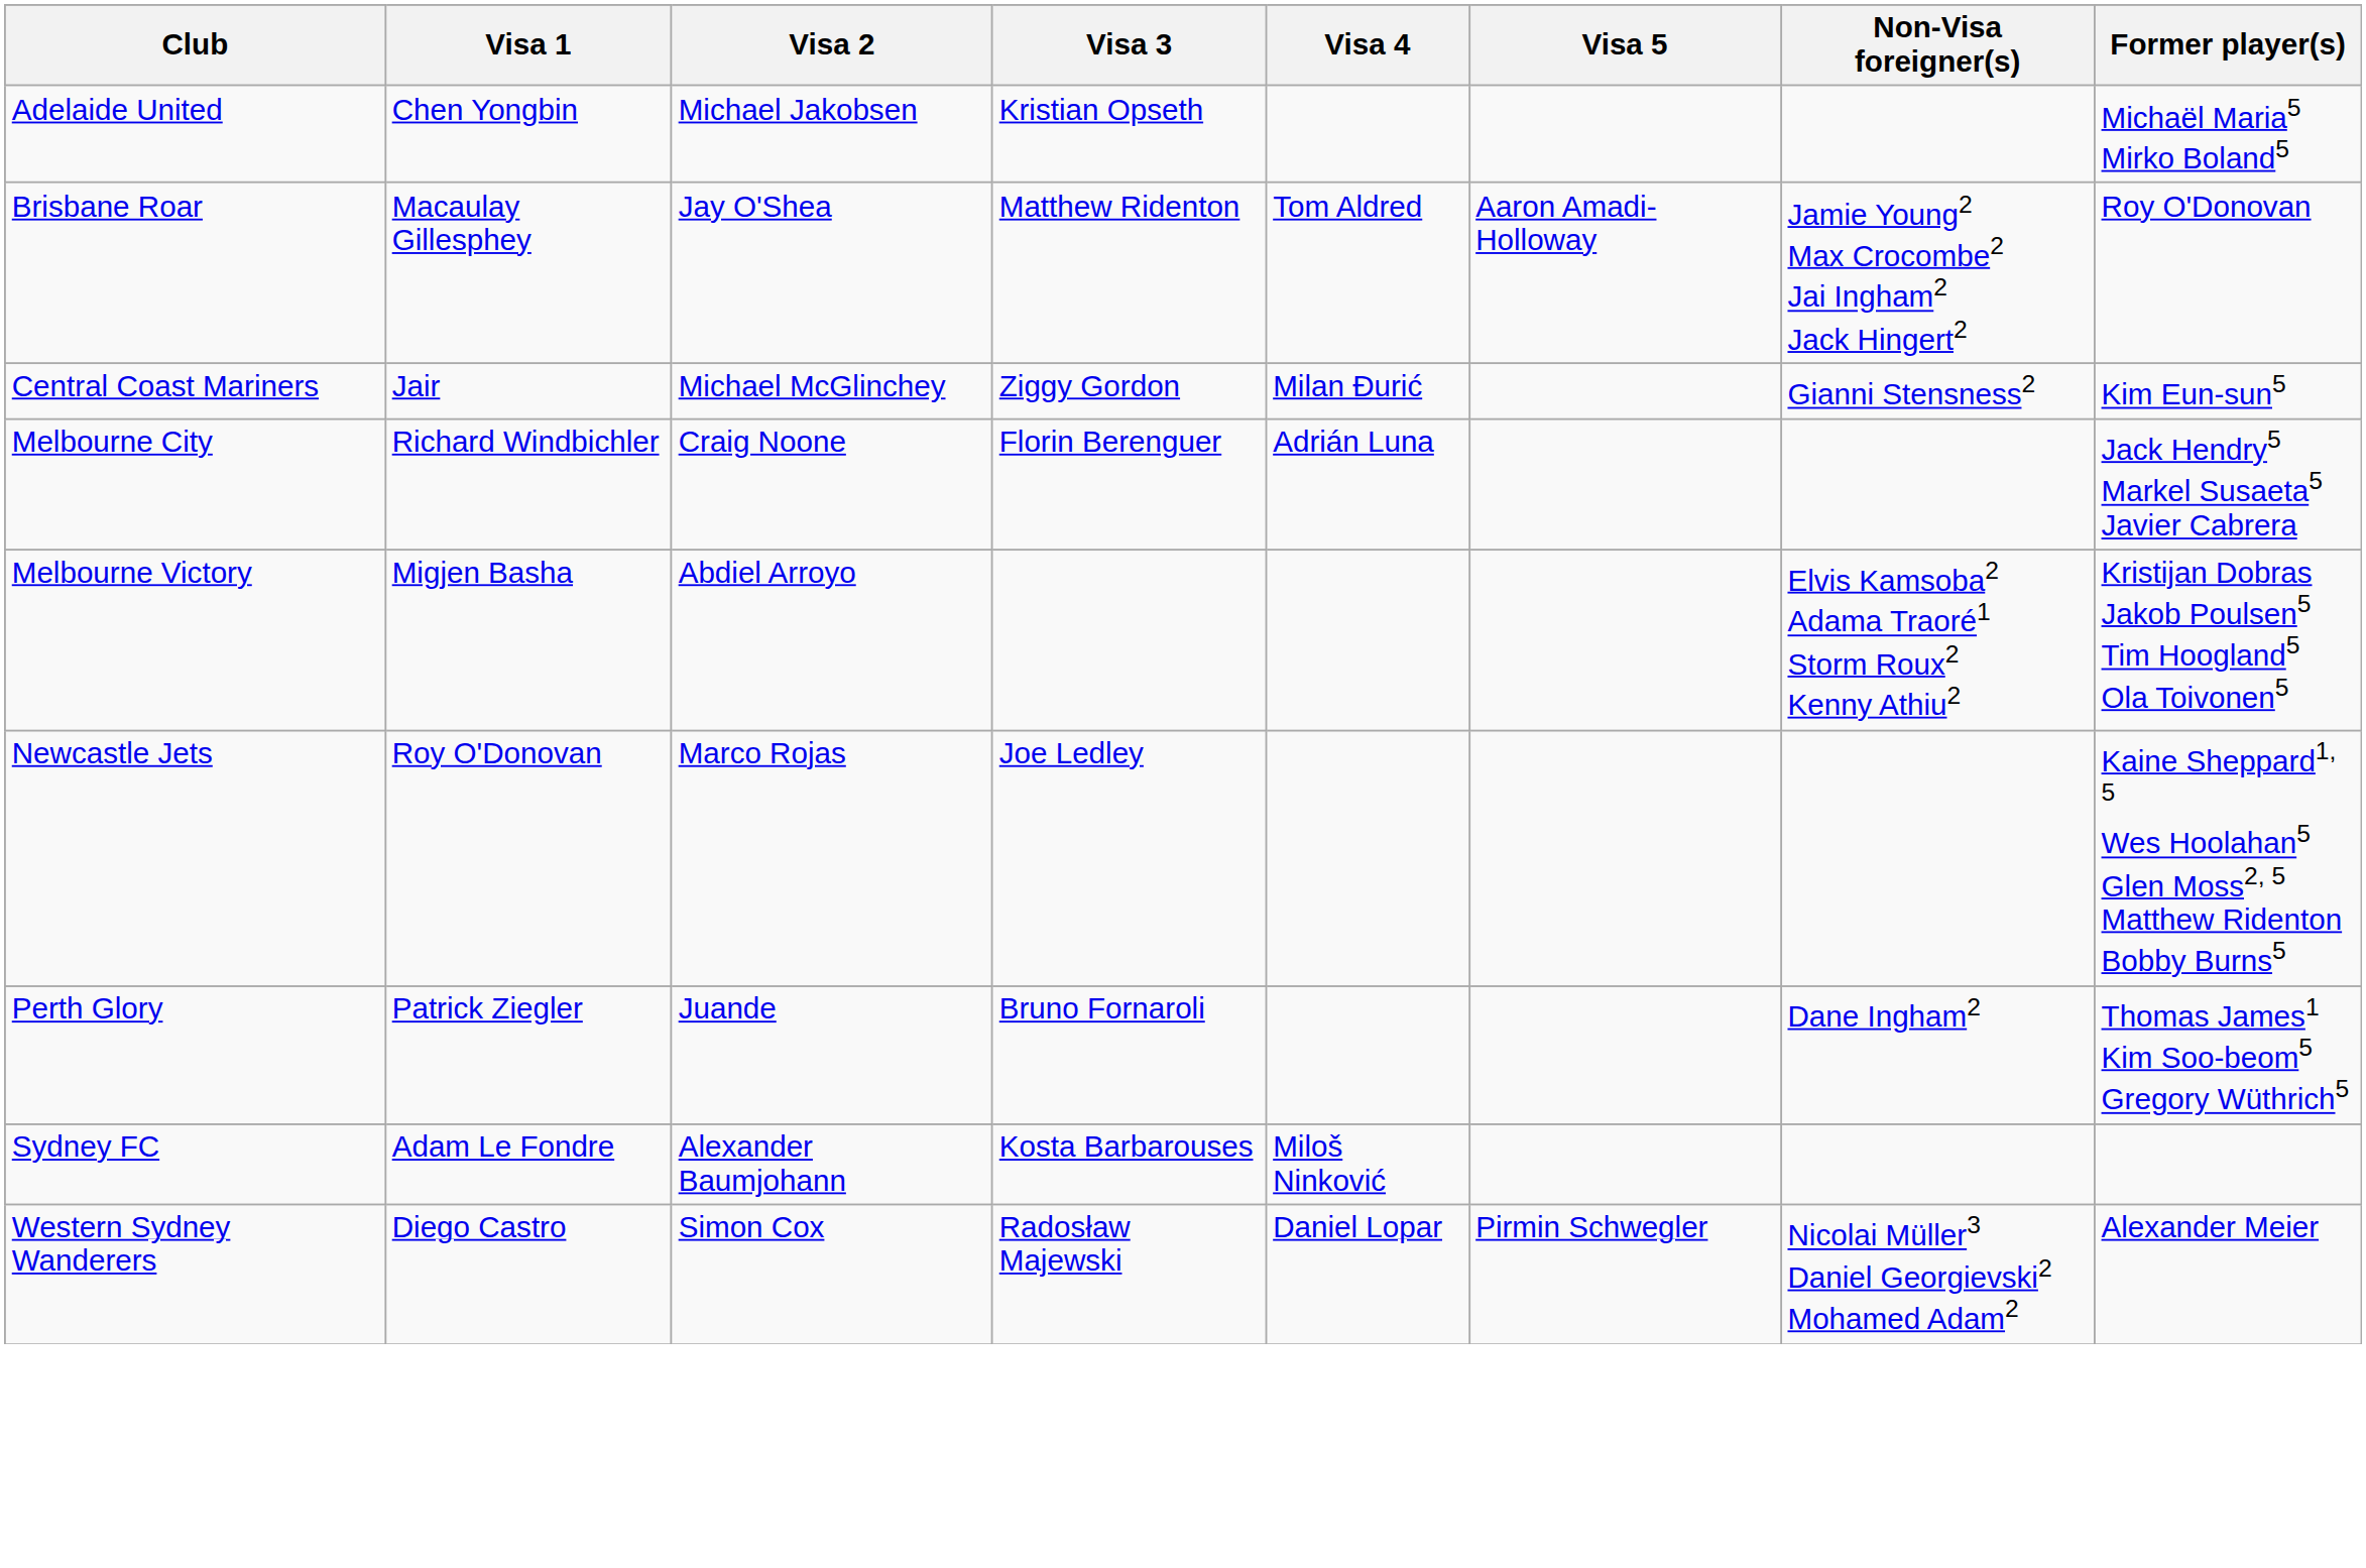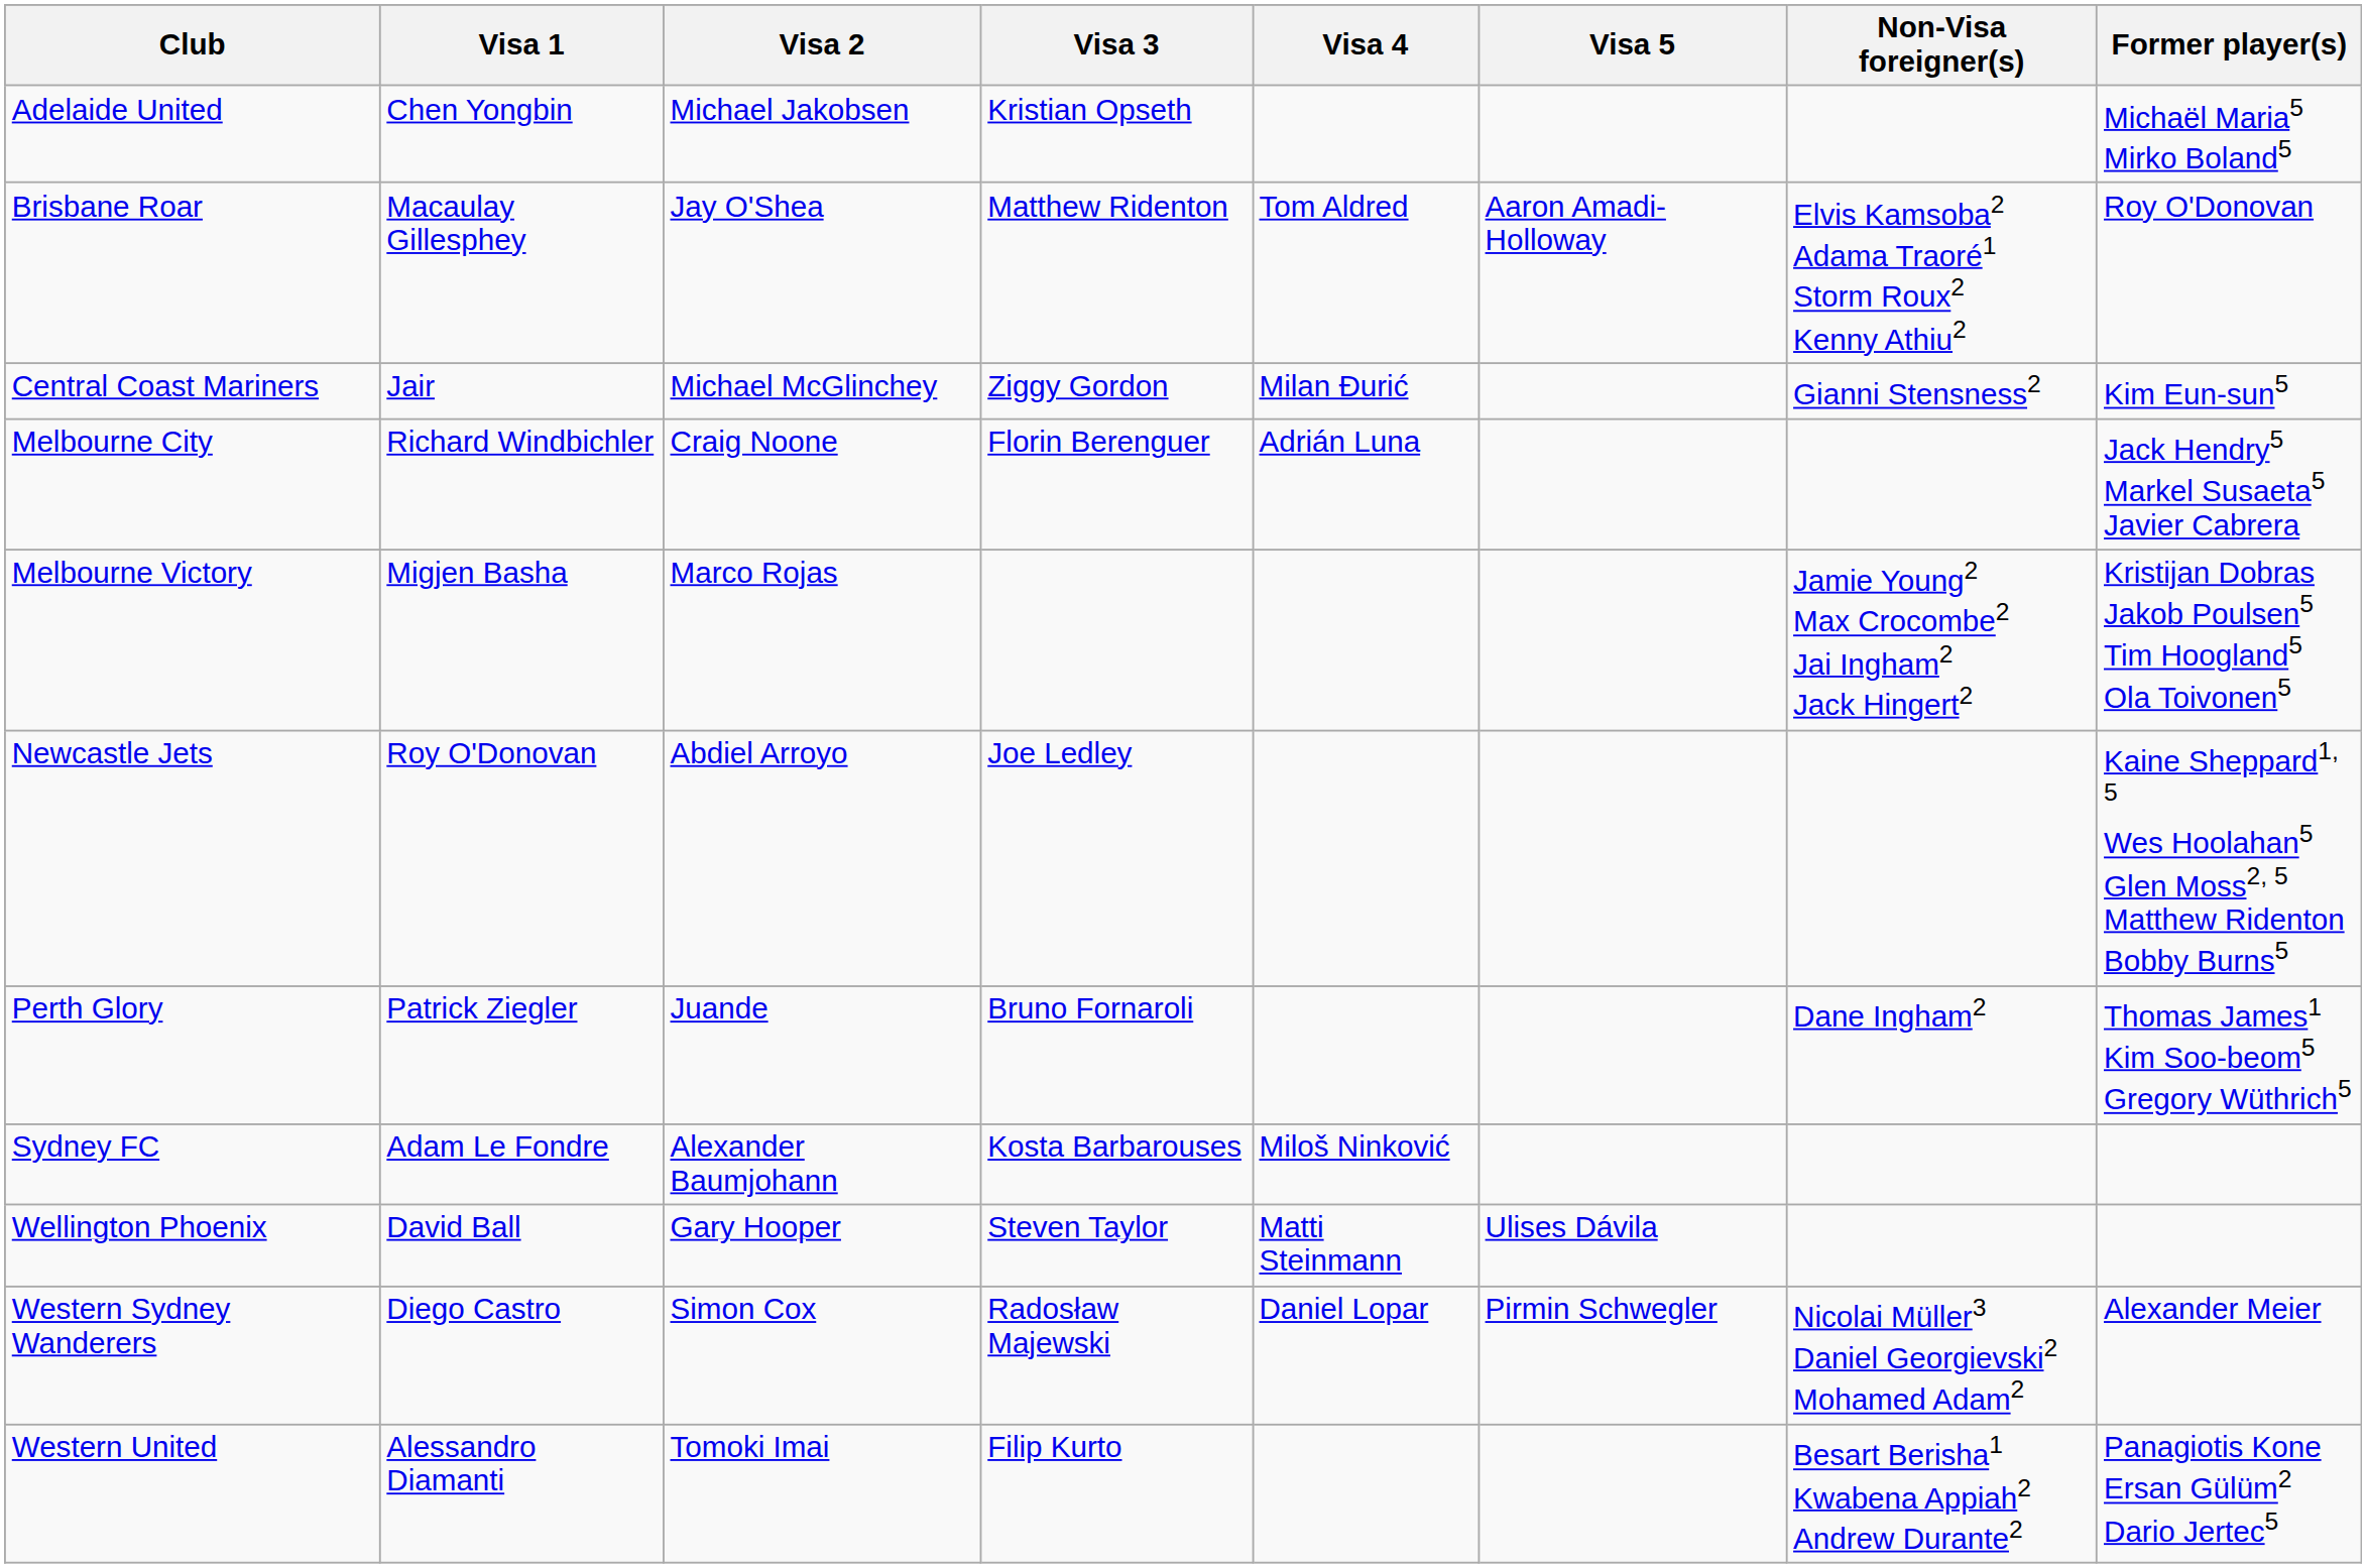Brisbane Roar | Non-Visa foreigner(s): Jamie Young2 Max Crocombe2 Jai Ingham2 Jack Hingert2 -> Elvis Kamsoba2 Adama Traoré1 Storm Roux2 Kenny Athiu2
Melbourne Victory | Visa 2: Abdiel Arroyo -> Marco Rojas
Melbourne Victory | Non-Visa foreigner(s): Elvis Kamsoba2 Adama Traoré1 Storm Roux2 Kenny Athiu2 -> Jamie Young2 Max Crocombe2 Jai Ingham2 Jack Hingert2
Newcastle Jets | Visa 2: Marco Rojas -> Abdiel Arroyo
+ row: Wellington Phoenix | David Ball | Gary Hooper | Steven Taylor | Matti Steinmann | Ulises Dávila
+ row: Western United | Alessandro Diamanti | Tomoki Imai | Filip Kurto | Besart Berisha1 Kwabena Appiah2 Andrew Durante2 | Panagiotis Kone Ersan Gülüm2 Dario Jertec5
